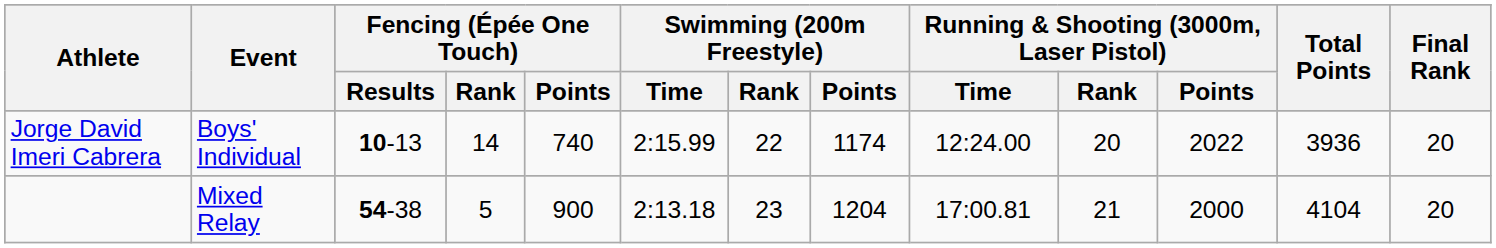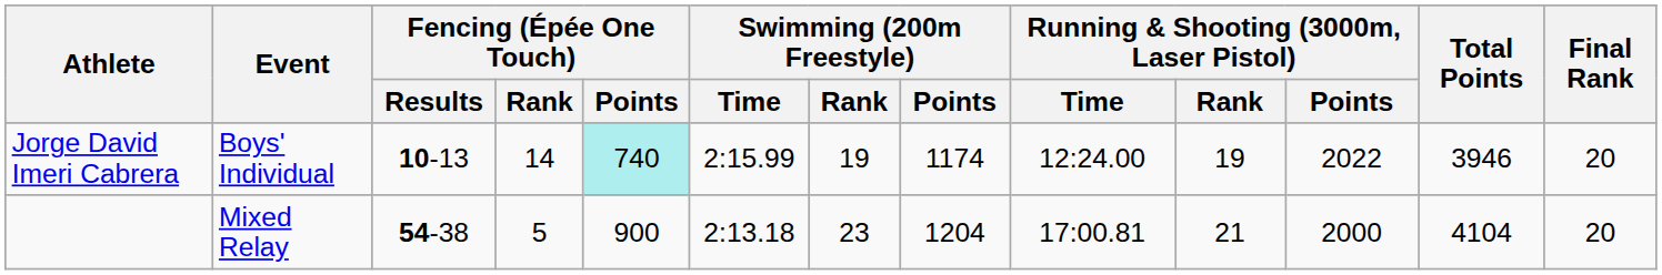Jorge David Imeri Cabrera | Fencing (Épée One Touch) / Points: no background -> paleturquoise background
Jorge David Imeri Cabrera | Swimming (200m Freestyle) / Rank: 22 -> 19
Jorge David Imeri Cabrera | Running & Shooting (3000m, Laser Pistol) / Rank: 20 -> 19
Jorge David Imeri Cabrera | Total Points: 3936 -> 3946
